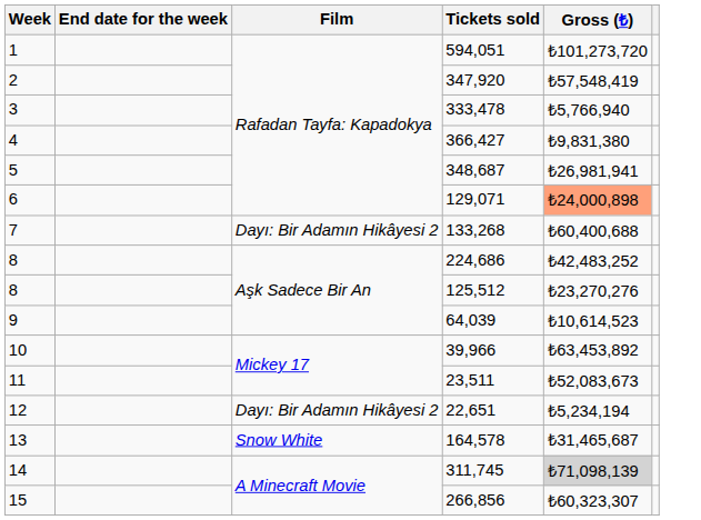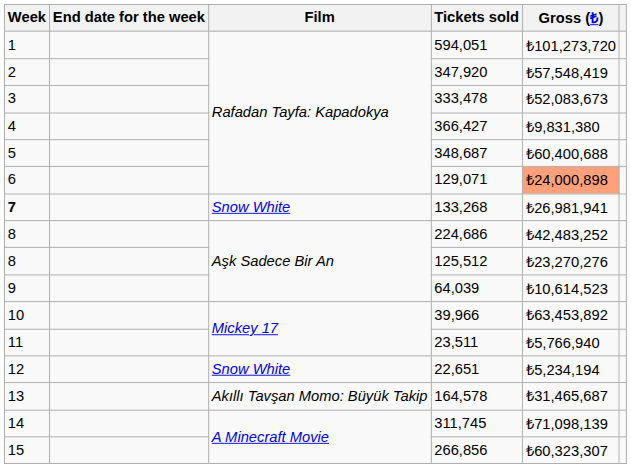333,478 | Gross (₺): ₺5,766,940 -> ₺52,083,673
348,687 | Gross (₺): ₺26,981,941 -> ₺60,400,688
133,268 | Week: normal -> bold
133,268 | Film: Dayı: Bir Adamın Hikâyesi 2 -> Snow White
133,268 | Gross (₺): ₺60,400,688 -> ₺26,981,941
23,511 | Gross (₺): ₺52,083,673 -> ₺5,766,940
22,651 | Film: Dayı: Bir Adamın Hikâyesi 2 -> Snow White
164,578 | Film: Snow White -> Akıllı Tavşan Momo: Büyük Takip
311,745 | Gross (₺): lightgrey background -> no background
